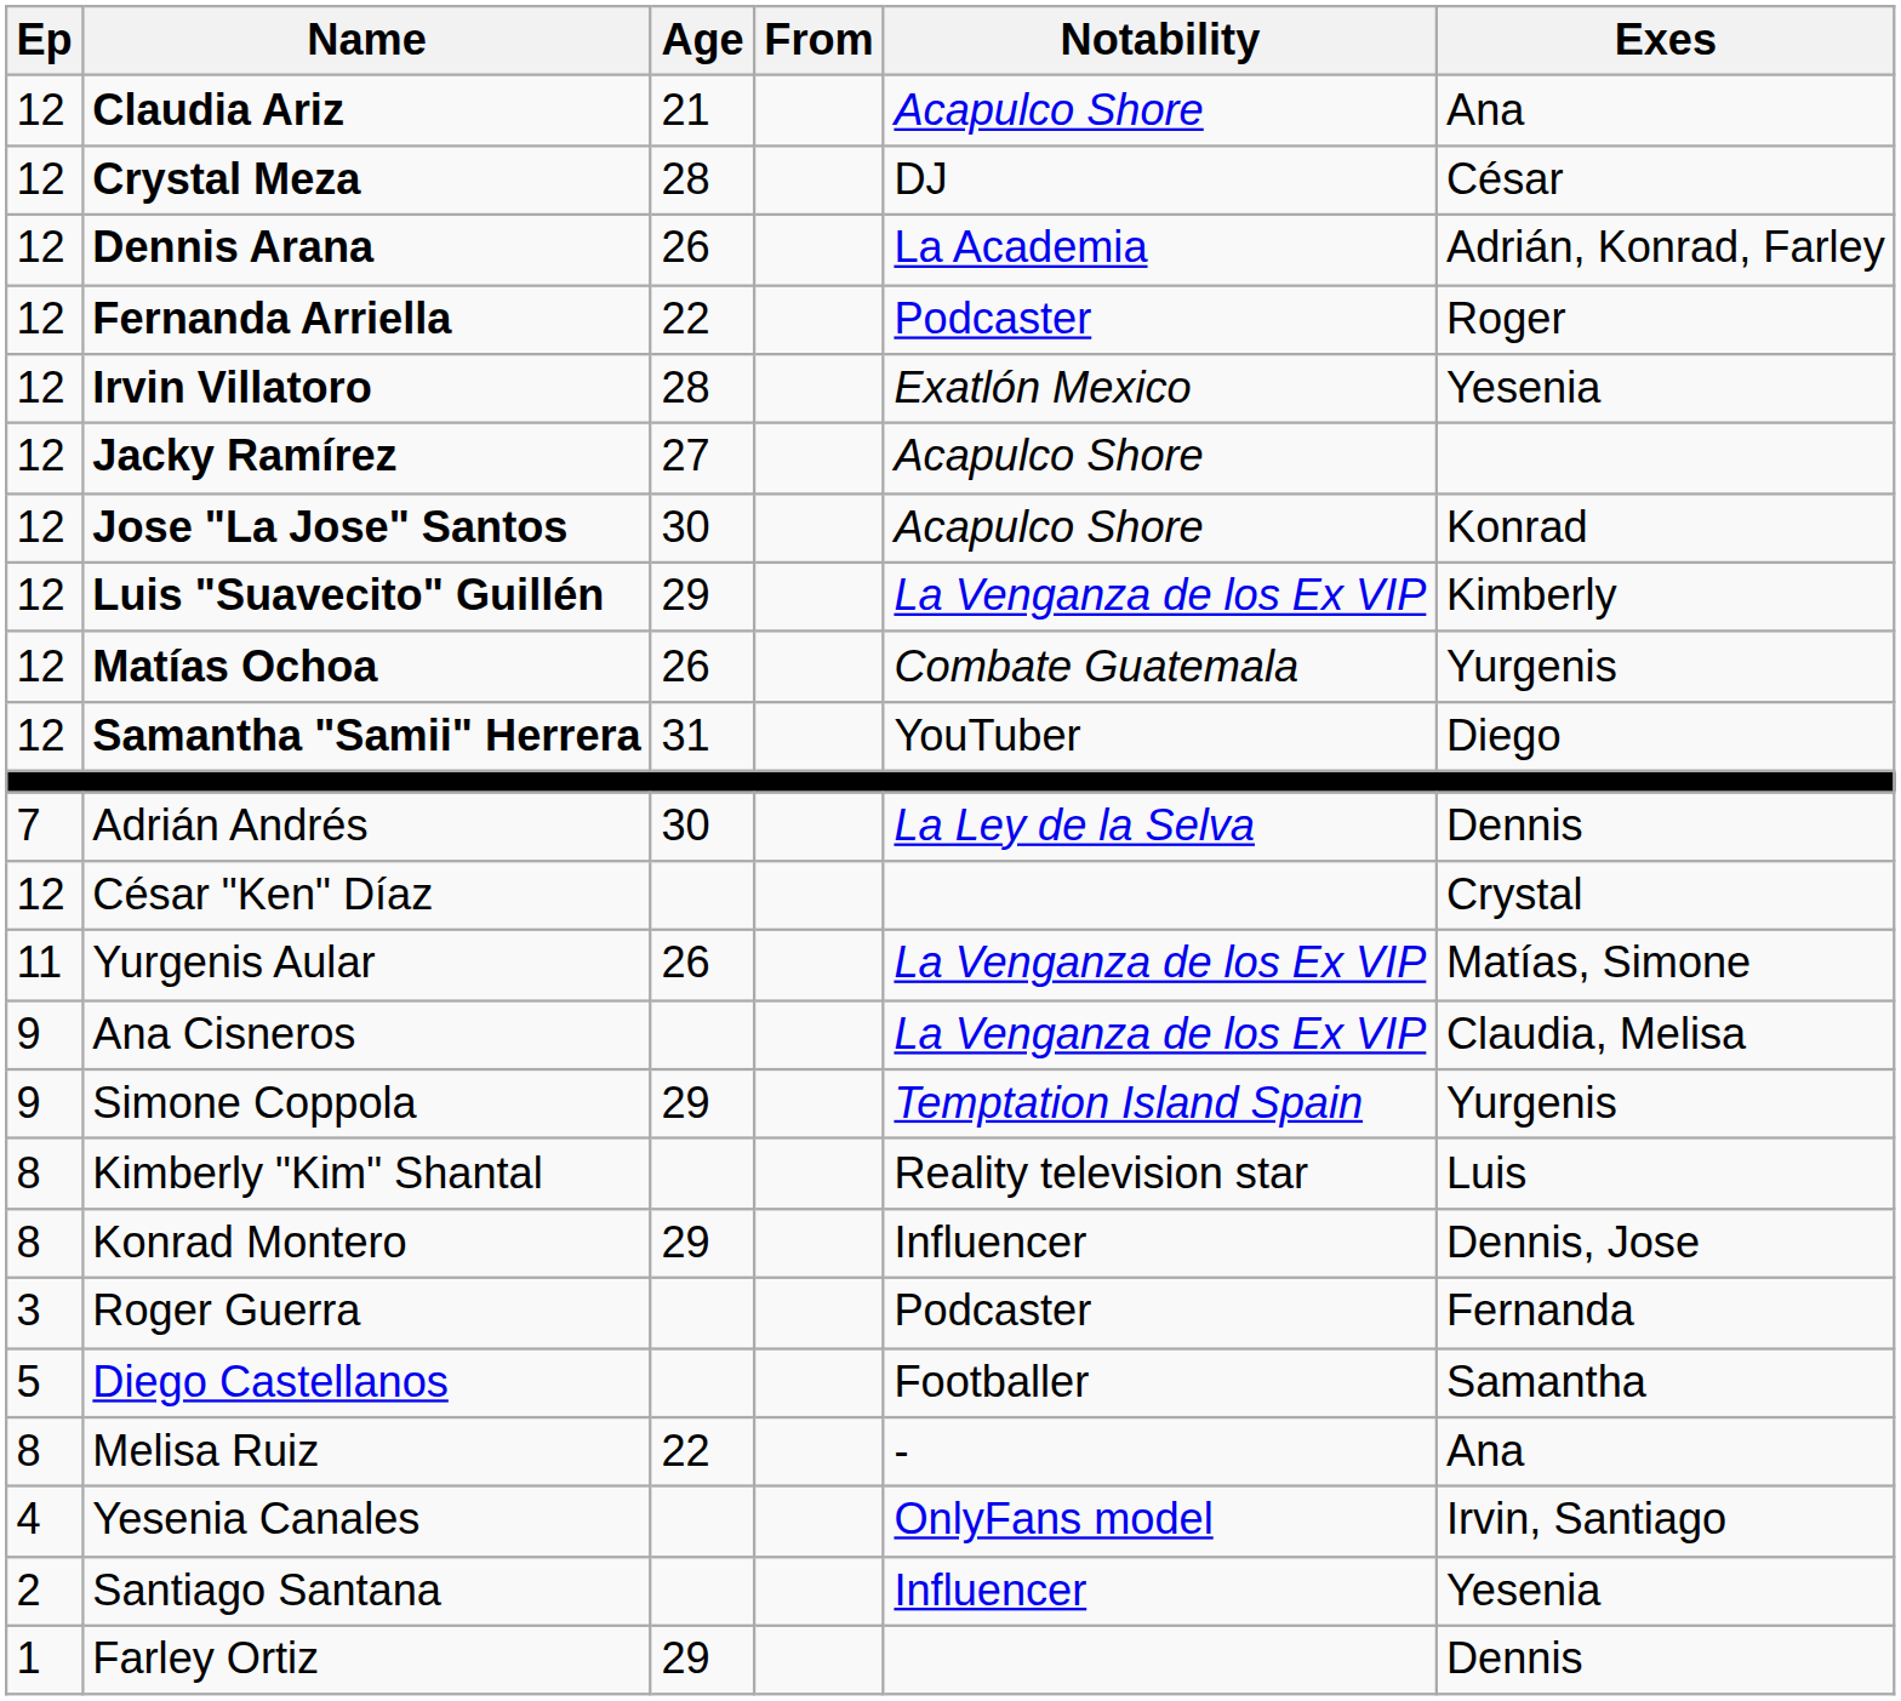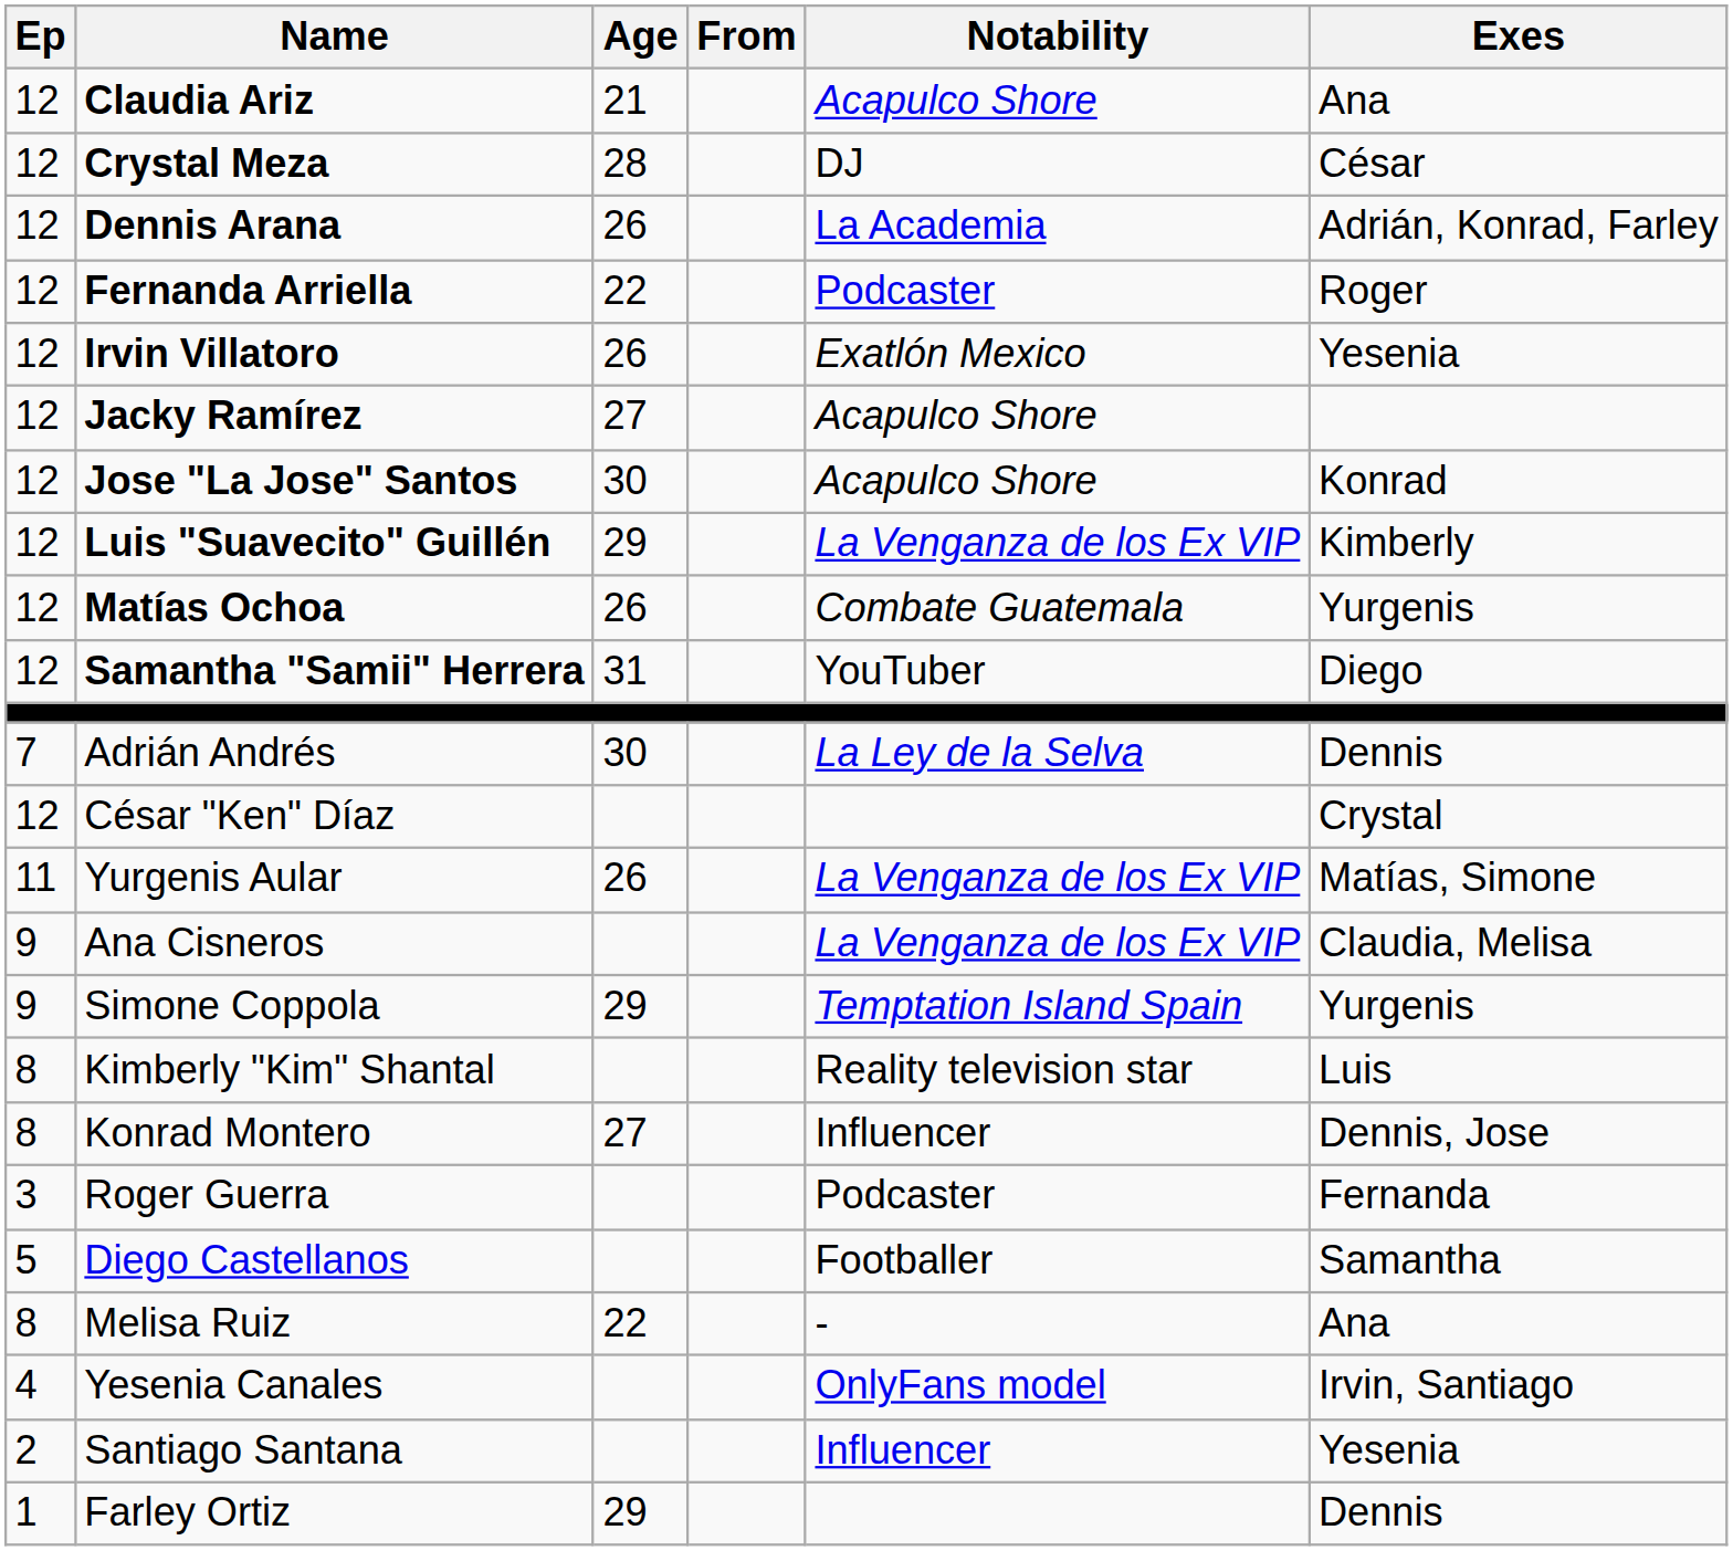Irvin Villatoro | Age: 28 -> 26
Konrad Montero | Age: 29 -> 27
